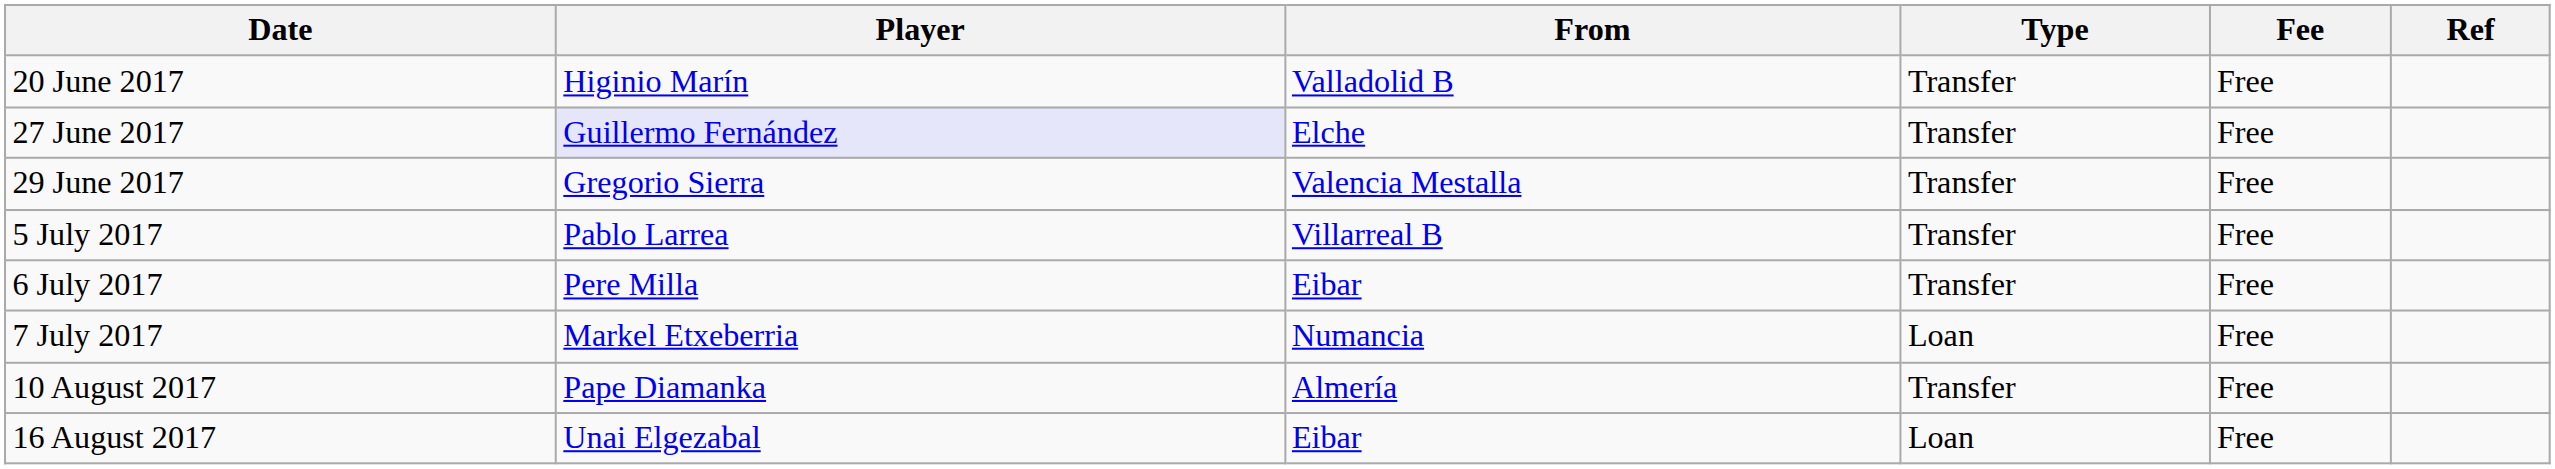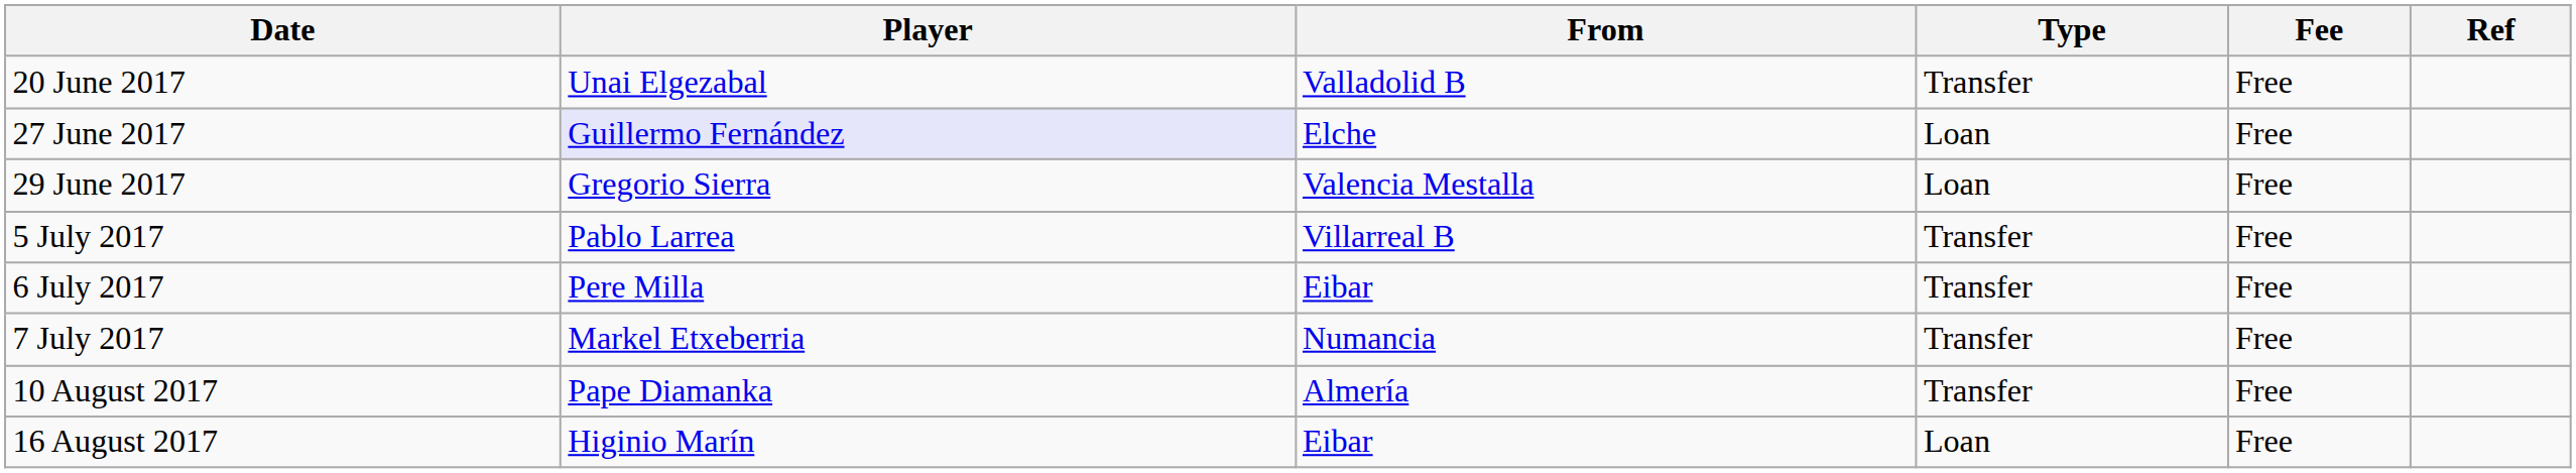20 June 2017 | Player: Higinio Marín -> Unai Elgezabal
27 June 2017 | Type: Transfer -> Loan
29 June 2017 | Type: Transfer -> Loan
7 July 2017 | Type: Loan -> Transfer
16 August 2017 | Player: Unai Elgezabal -> Higinio Marín
